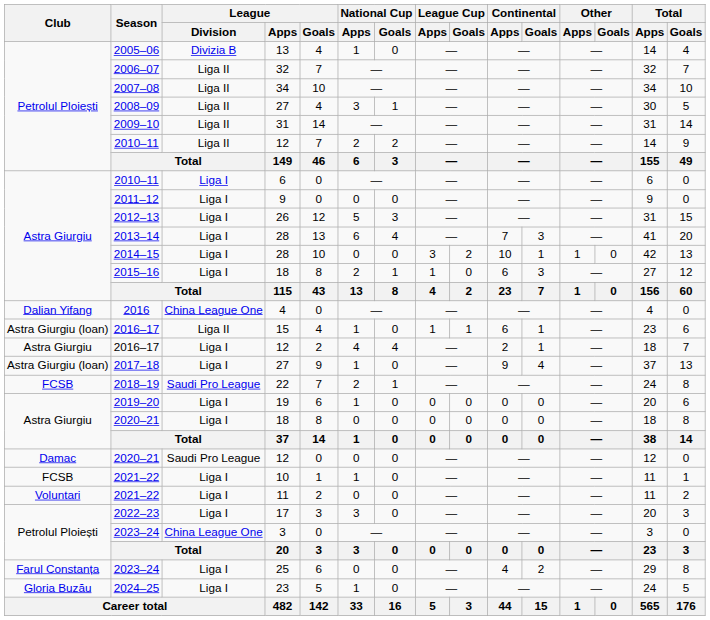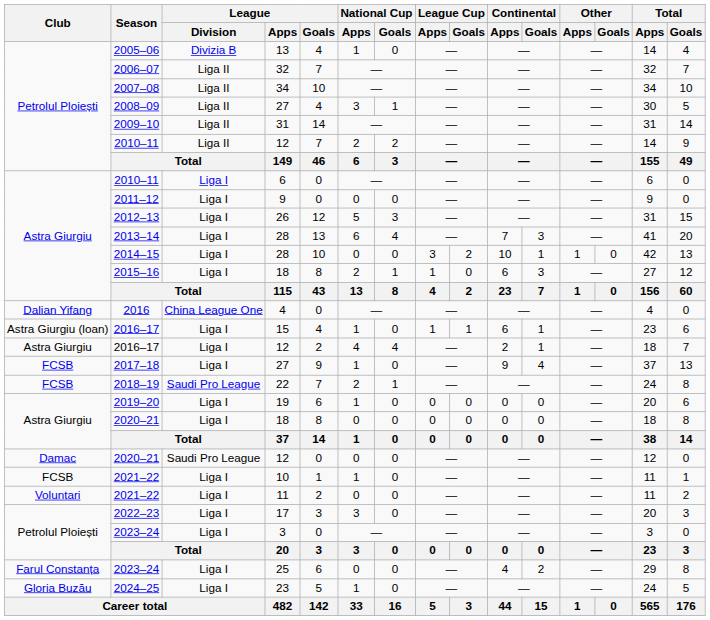2016–17 / 15 | League / Division: Liga II -> Liga I
2017–18 | Club: Astra Giurgiu (loan) -> FCSB
2023–24 / 3 | League / Division: China League One -> Liga I
